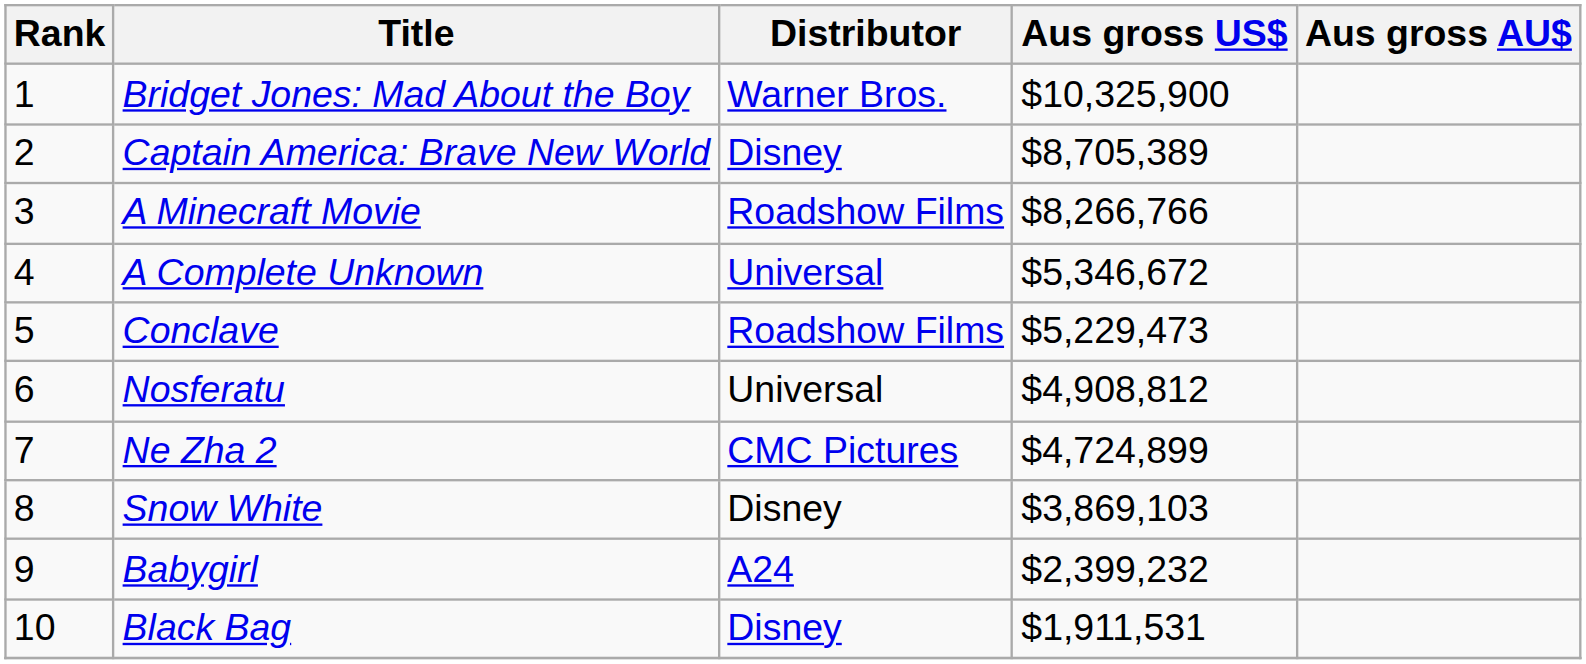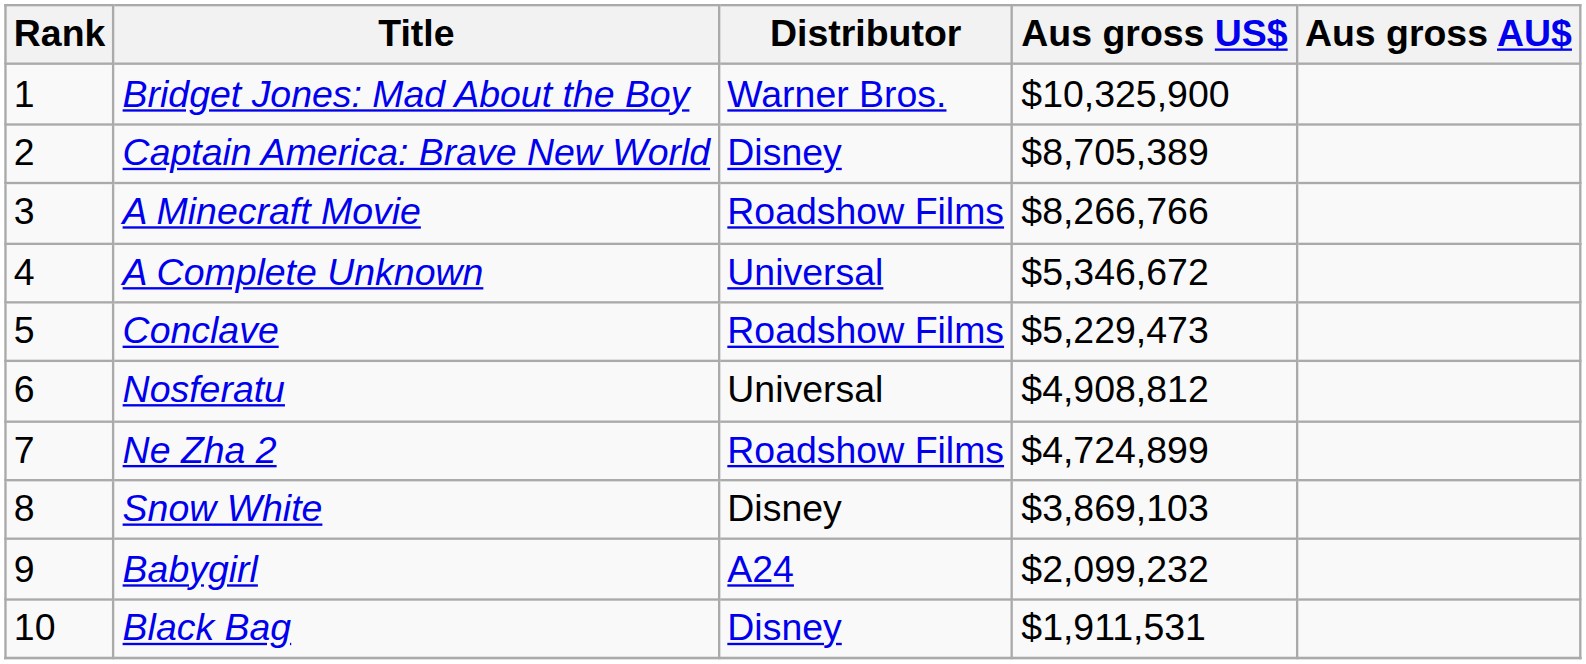Ne Zha 2 | Distributor: CMC Pictures -> Roadshow Films
Babygirl | Aus gross US$: $2,399,232 -> $2,099,232
